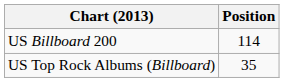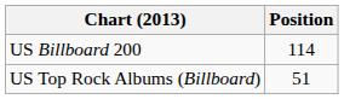US Top Rock Albums (Billboard) | Position: 35 -> 51
